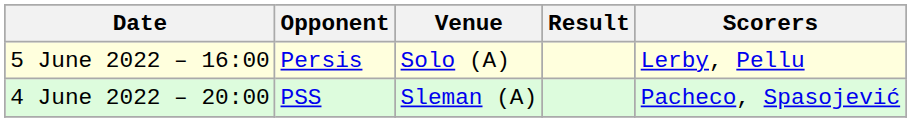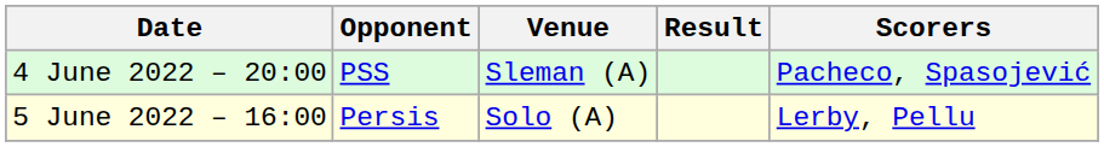rows swapped: 4 June 2022 – 20:00 <-> 5 June 2022 – 16:00
